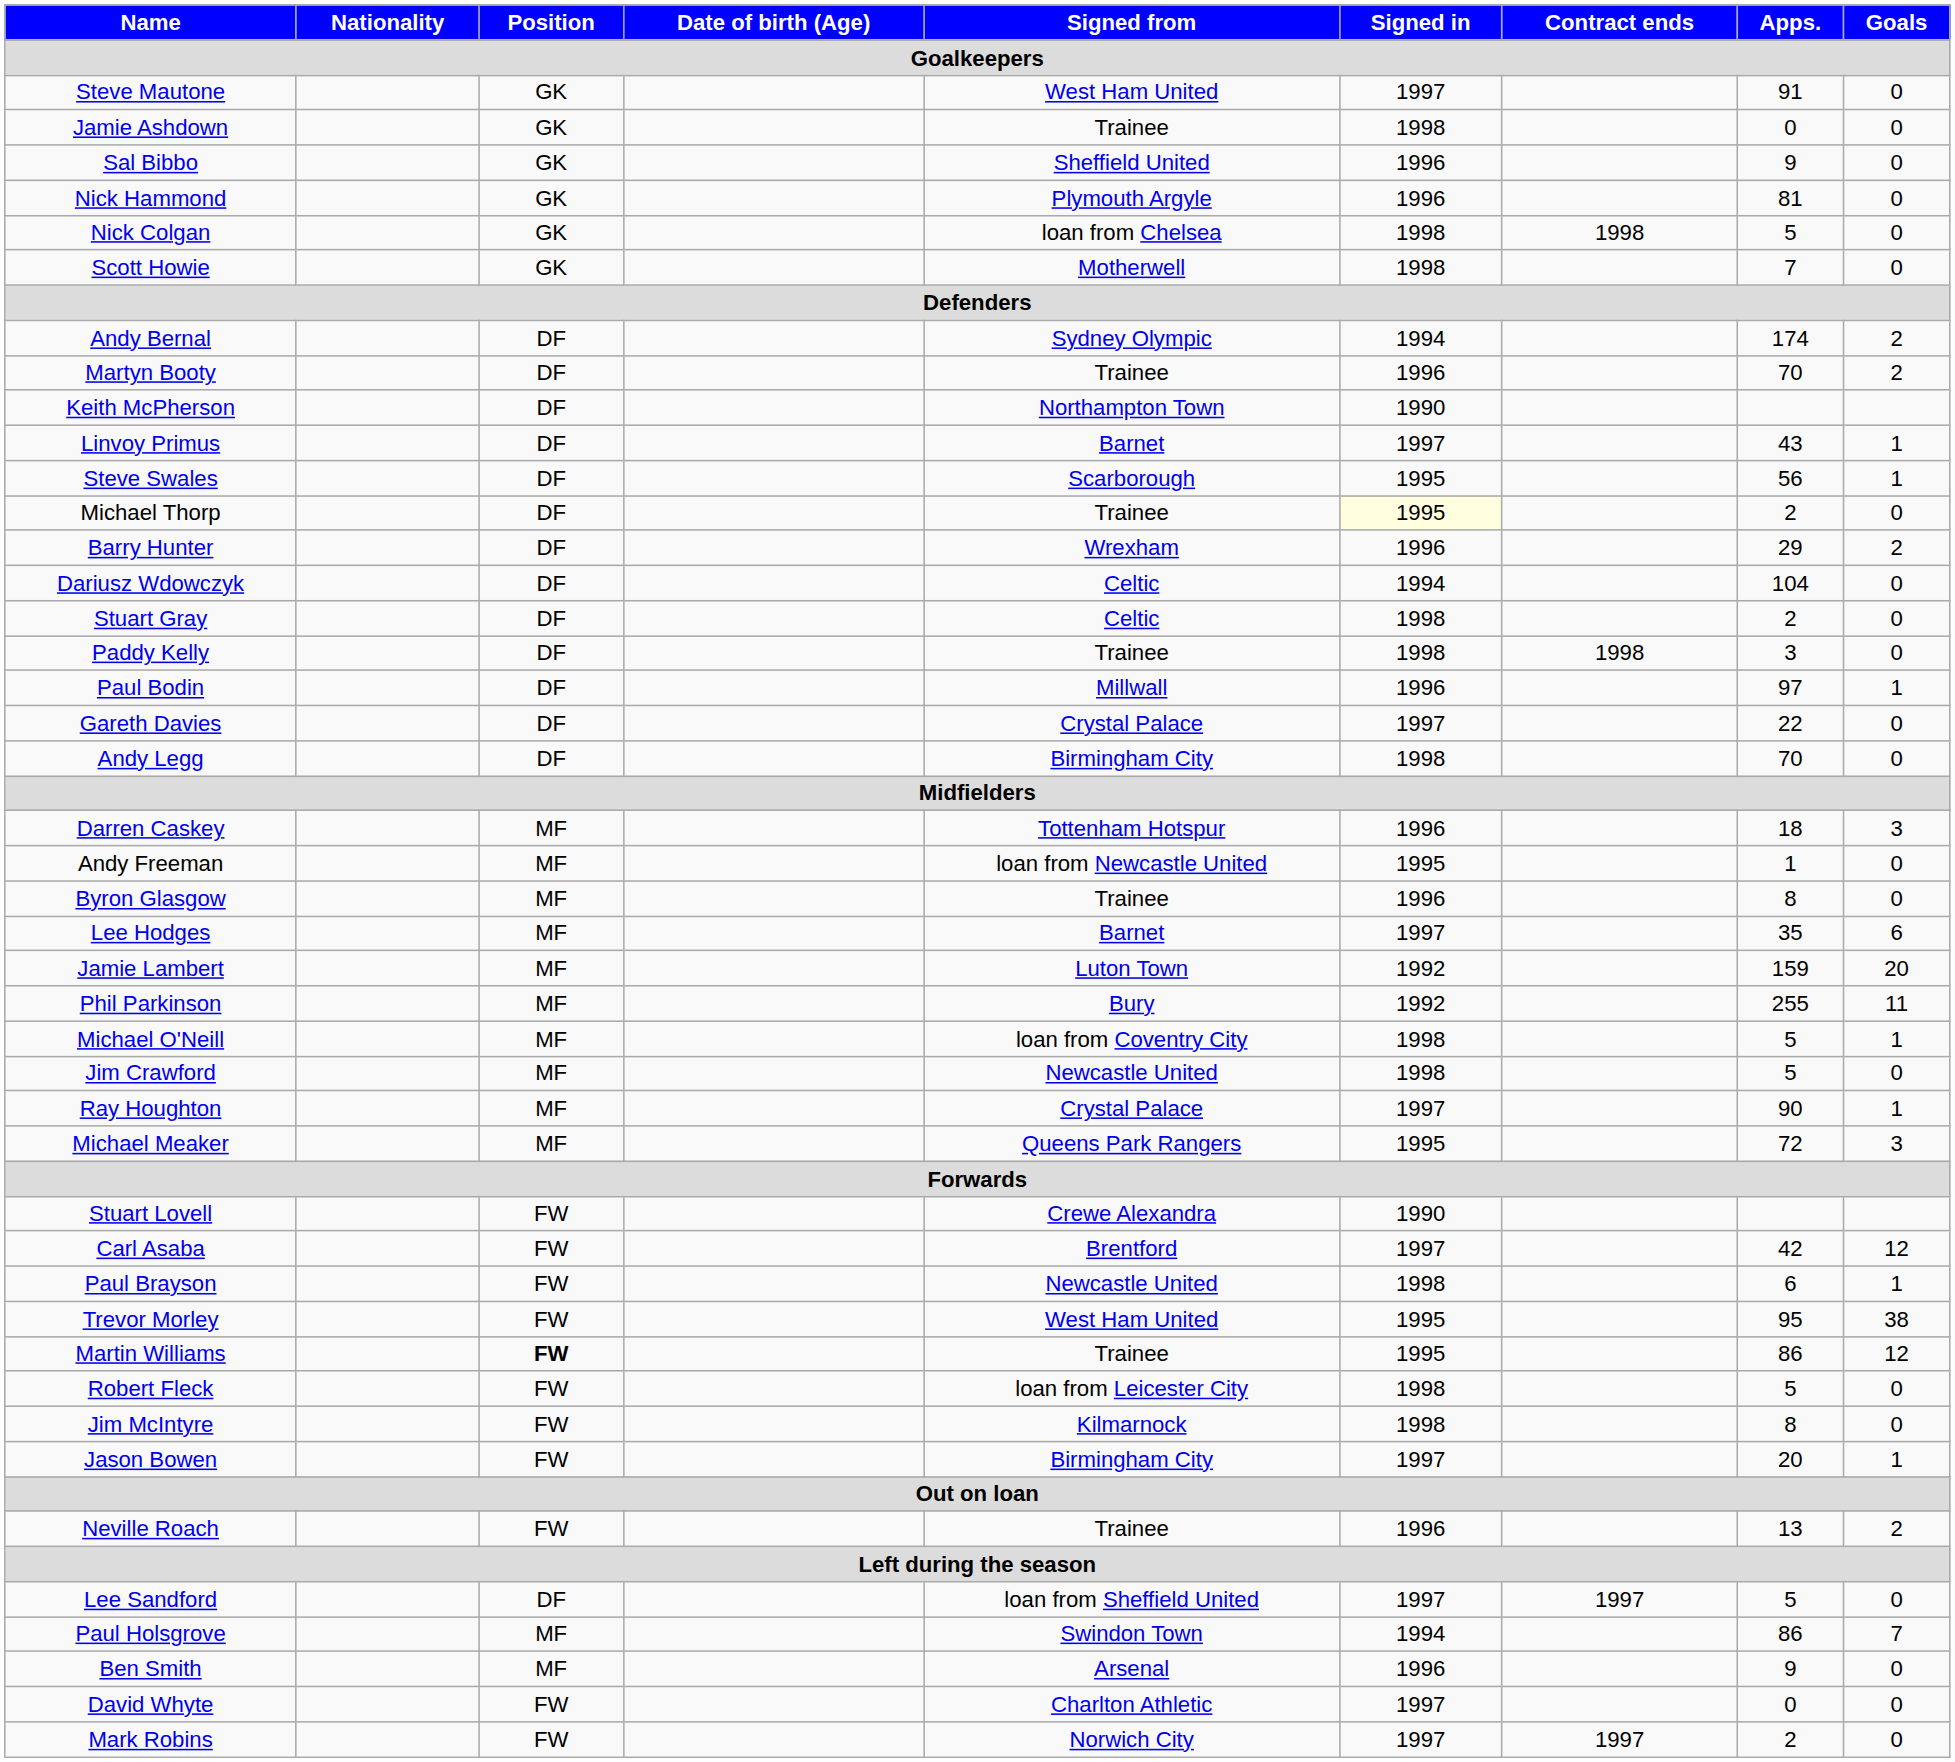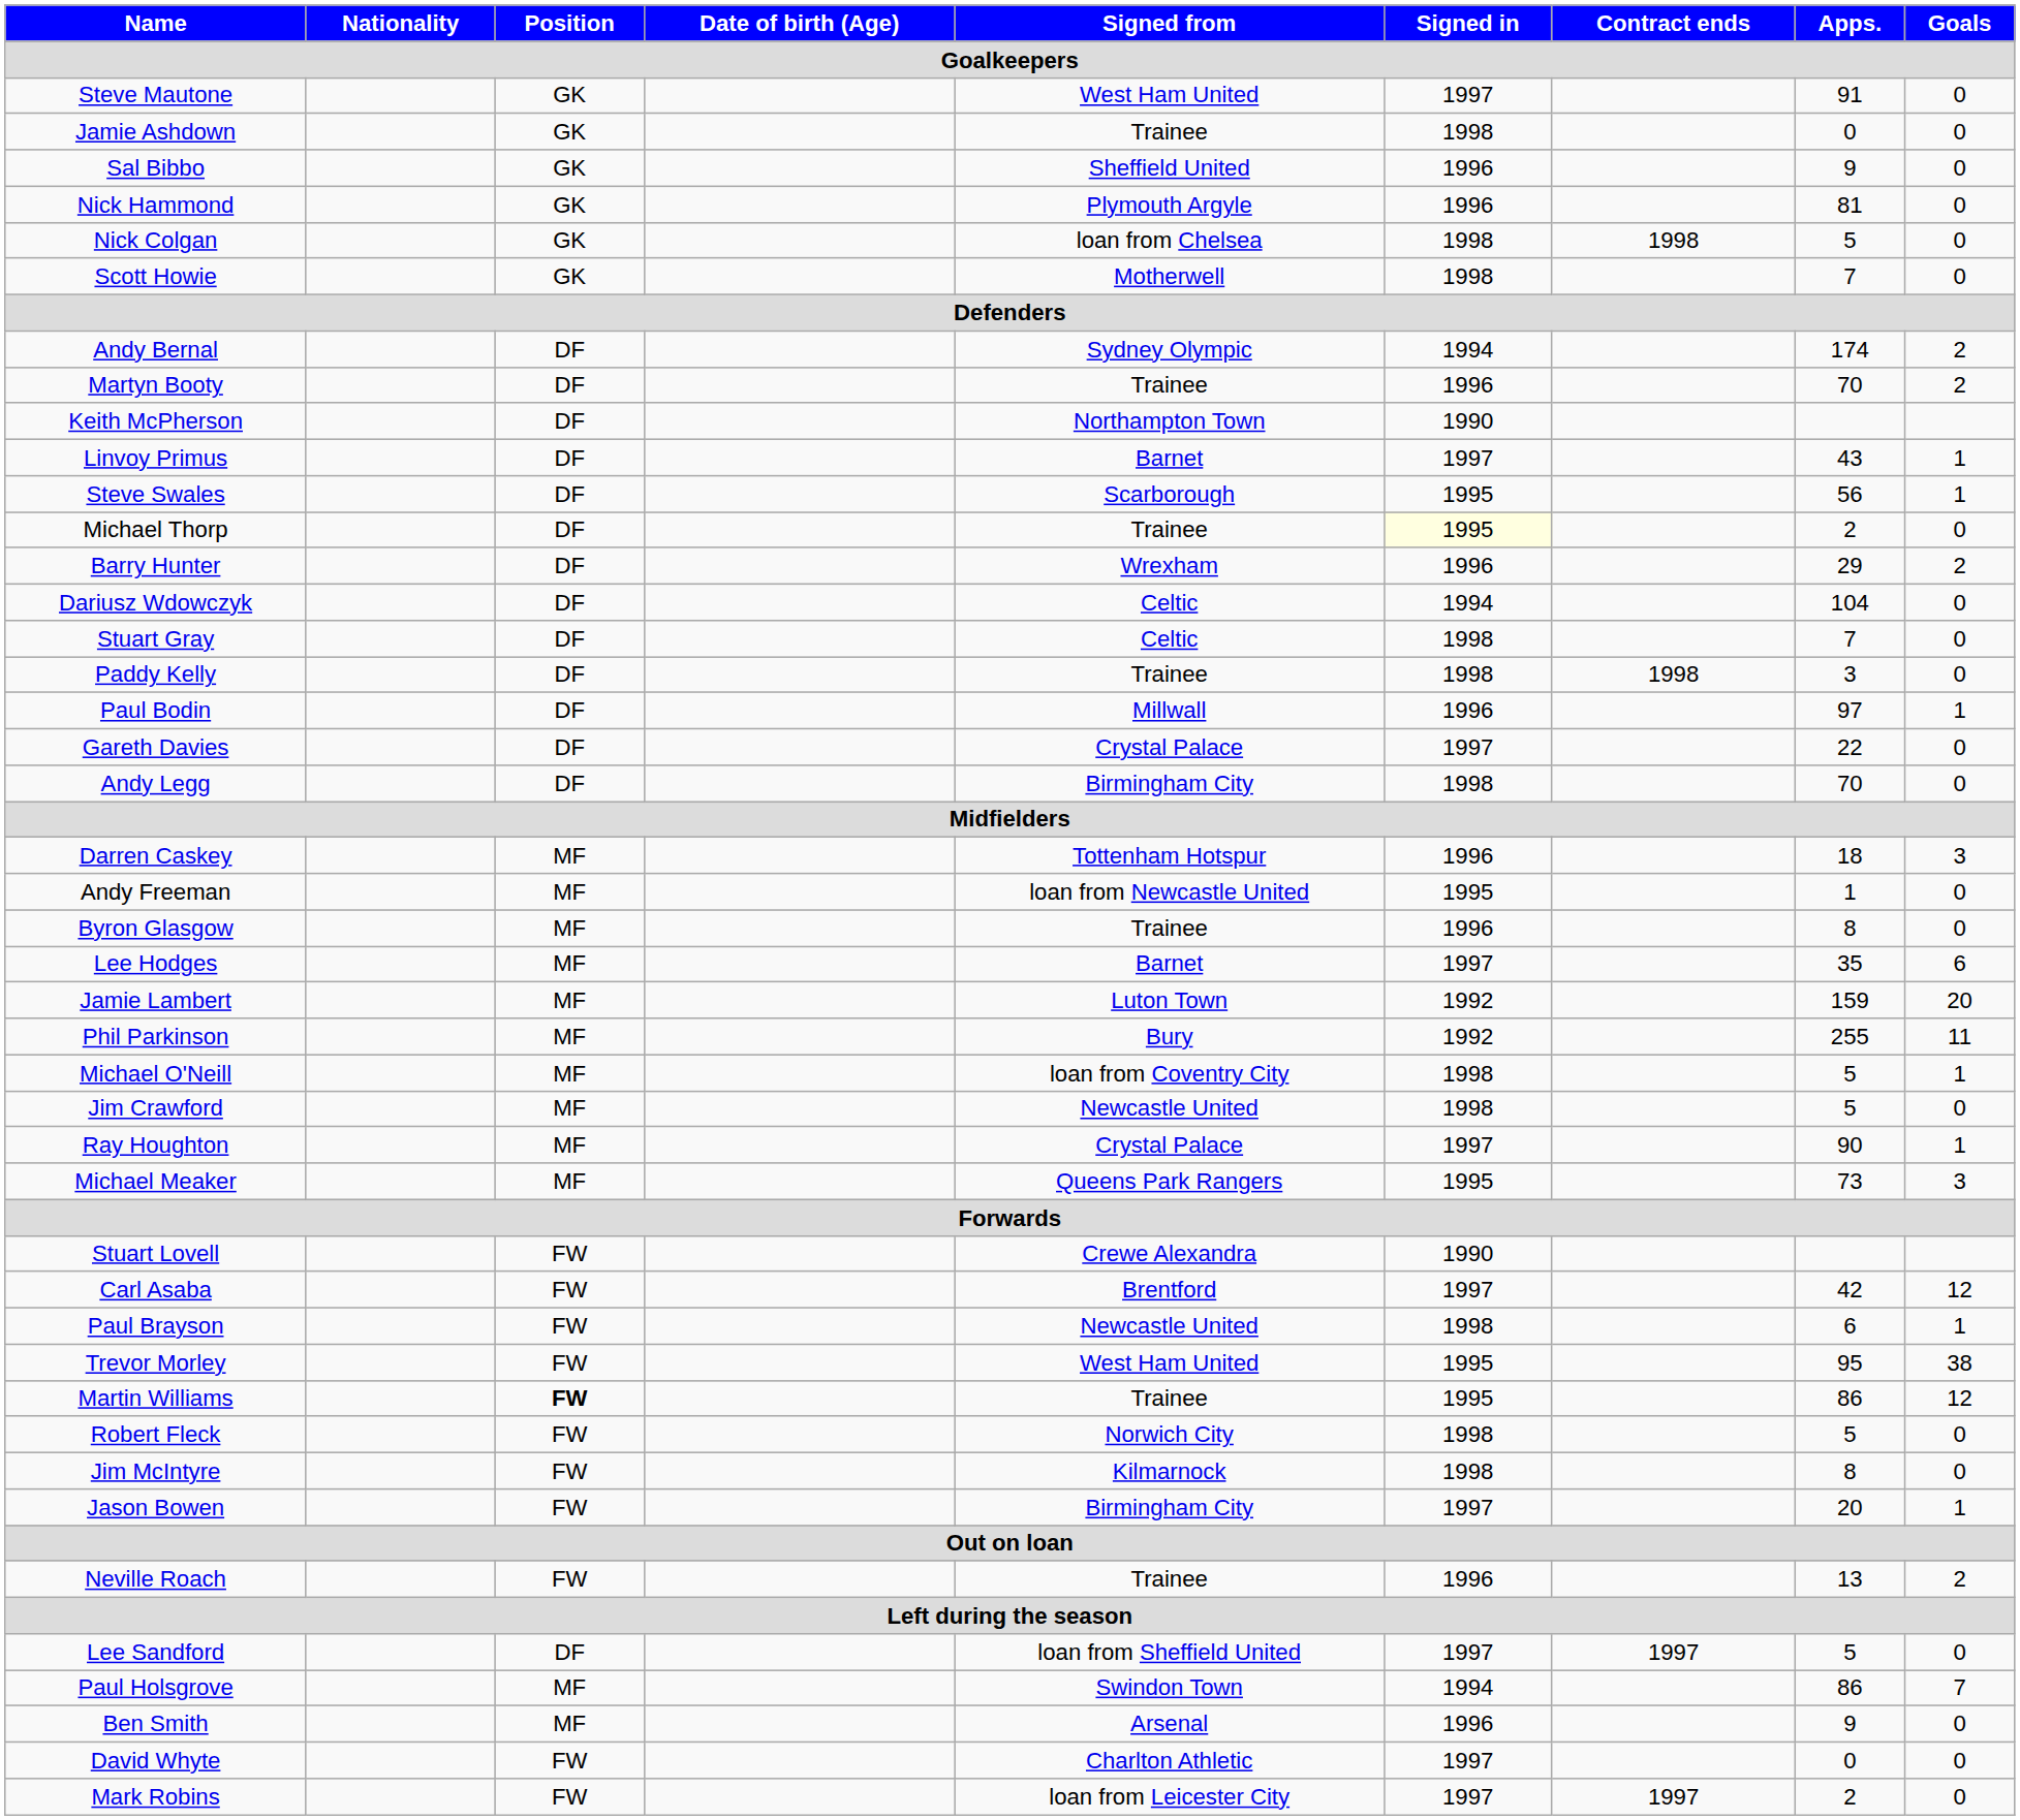Stuart Gray | Apps.: 2 -> 7
Michael Meaker | Apps.: 72 -> 73
Robert Fleck | Signed from: loan from Leicester City -> Norwich City
Mark Robins | Signed from: Norwich City -> loan from Leicester City
